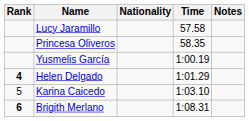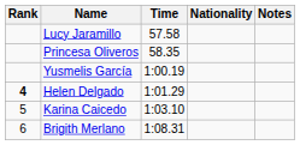columns swapped: Nationality <-> Time
Brigith Merlano | Rank: bold -> normal
